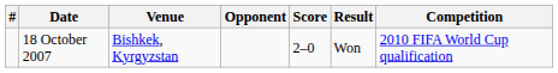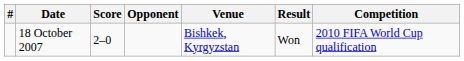columns swapped: Venue <-> Score
